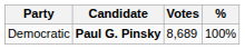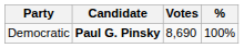Democratic | Votes: 8,689 -> 8,690
